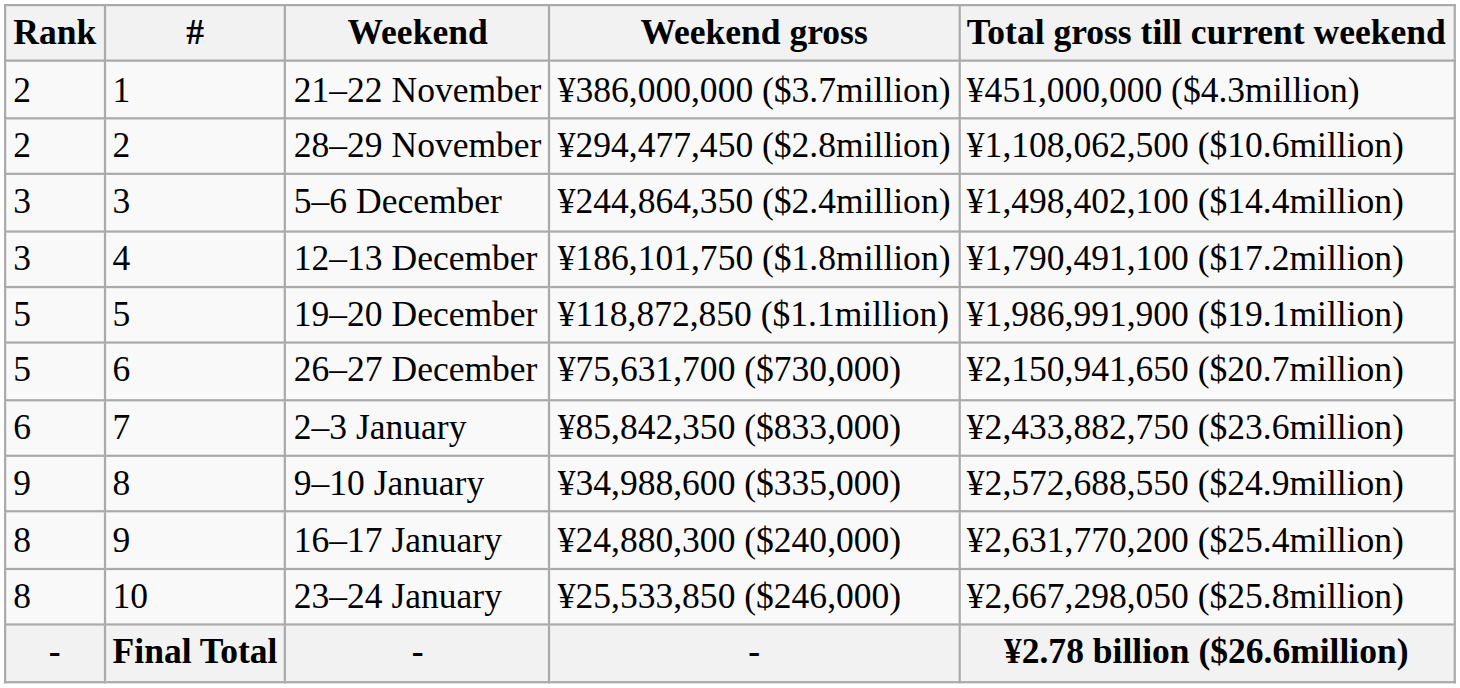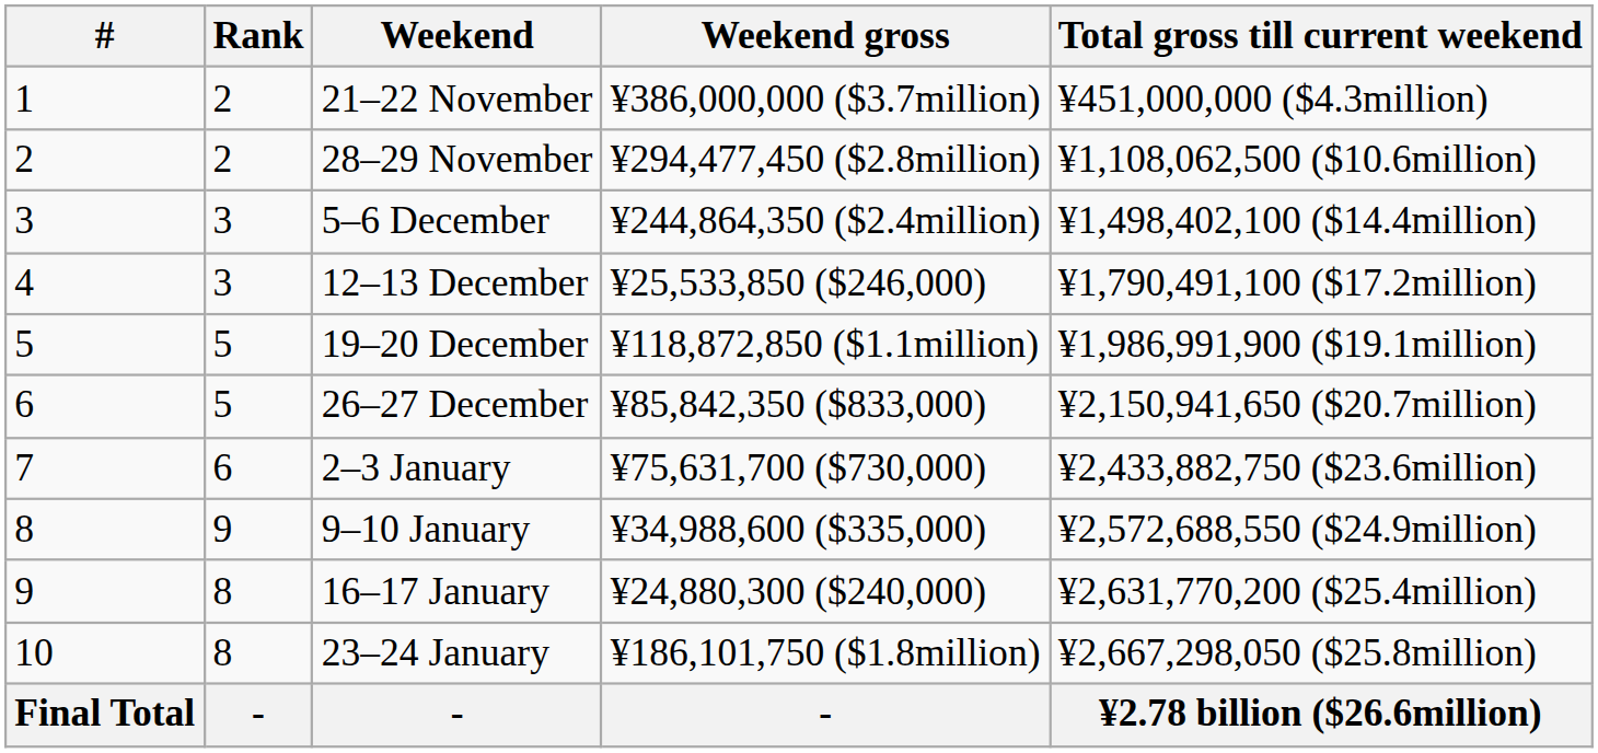columns swapped: # <-> Rank
12–13 December | Weekend gross: ¥186,101,750 ($1.8million) -> ¥25,533,850 ($246,000)
26–27 December | Weekend gross: ¥75,631,700 ($730,000) -> ¥85,842,350 ($833,000)
2–3 January | Weekend gross: ¥85,842,350 ($833,000) -> ¥75,631,700 ($730,000)
23–24 January | Weekend gross: ¥25,533,850 ($246,000) -> ¥186,101,750 ($1.8million)
